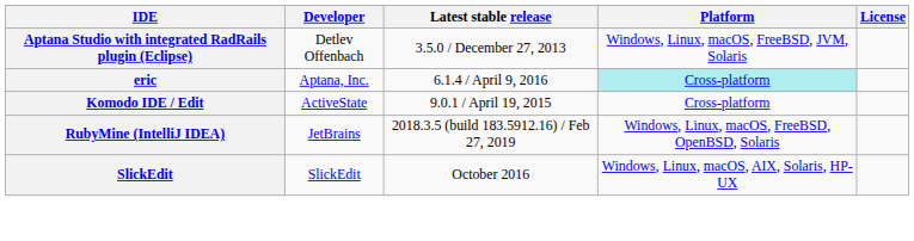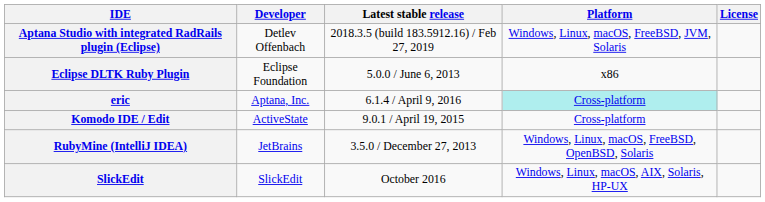Aptana Studio with integrated RadRails plugin (Eclipse) | Latest stable release: 3.5.0 / December 27, 2013 -> 2018.3.5 (build 183.5912.16) / Feb 27, 2019
+ row: Eclipse DLTK Ruby Plugin | Eclipse Foundation | 5.0.0 / June 6, 2013 | x86
RubyMine (IntelliJ IDEA) | Latest stable release: 2018.3.5 (build 183.5912.16) / Feb 27, 2019 -> 3.5.0 / December 27, 2013
